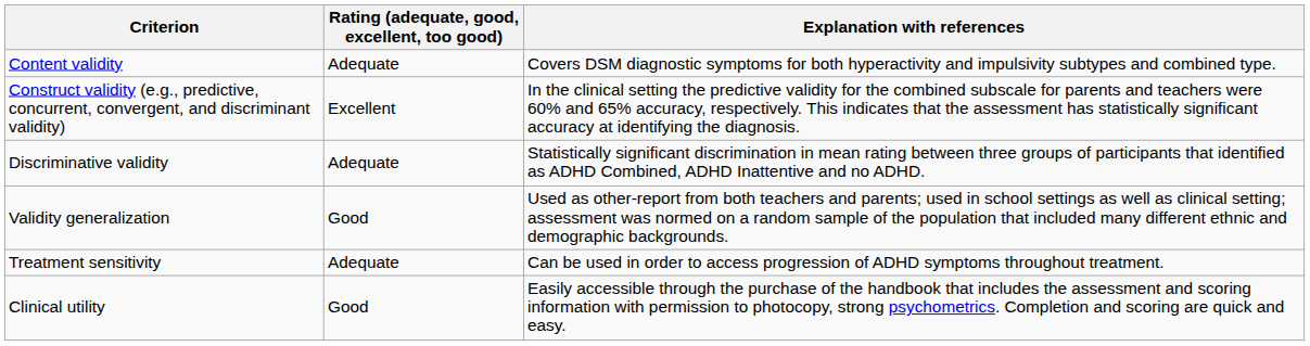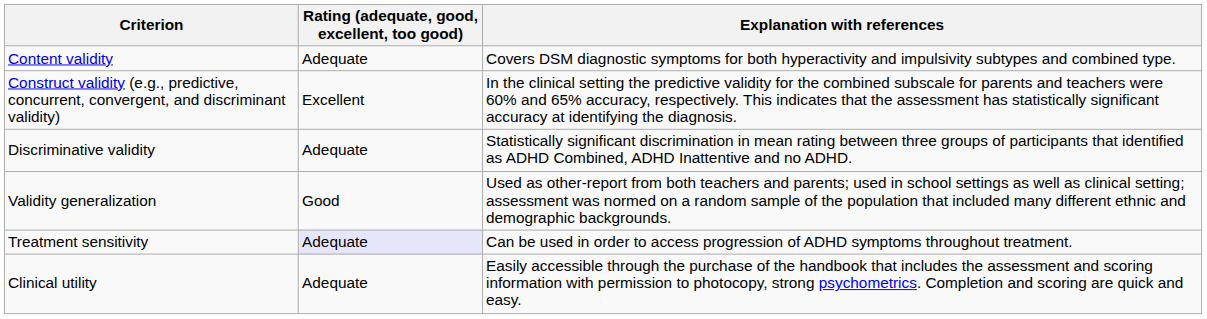Treatment sensitivity | Rating (adequate, good, excellent, too good): no background -> lavender background
Clinical utility | Rating (adequate, good, excellent, too good): Good -> Adequate
